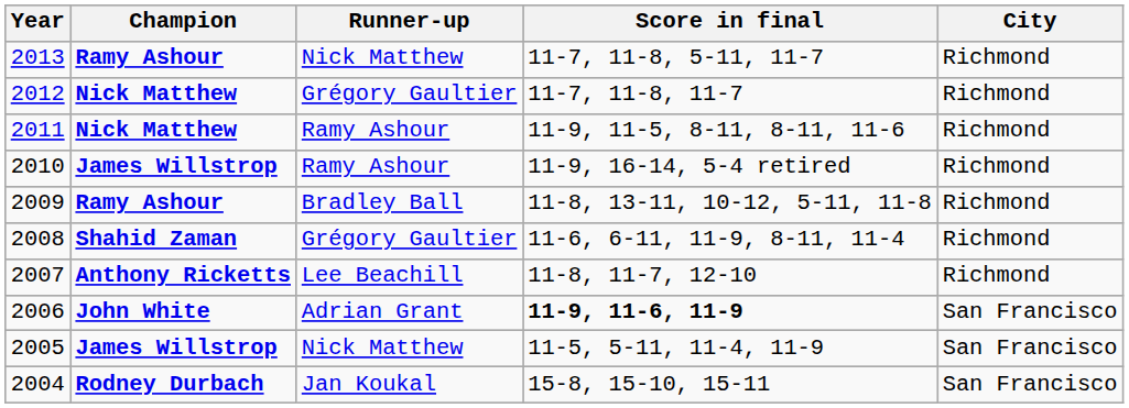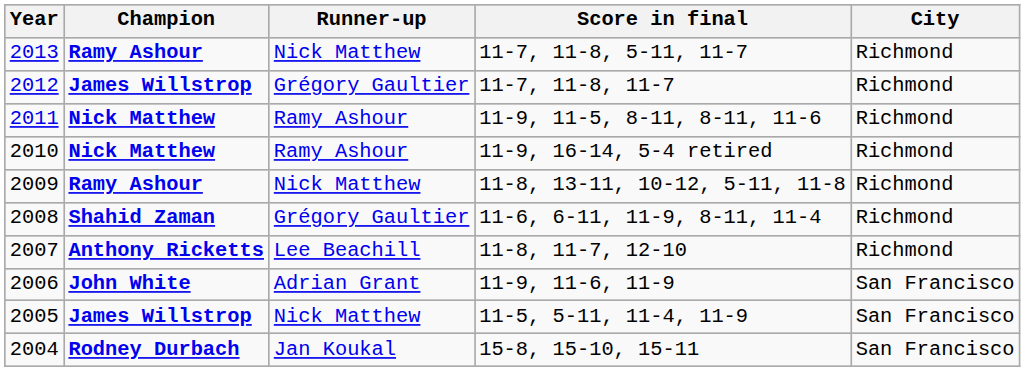2012 | Champion: Nick Matthew -> James Willstrop
2010 | Champion: James Willstrop -> Nick Matthew
2009 | Runner-up: Bradley Ball -> Nick Matthew
2006 | Score in final: bold -> normal
